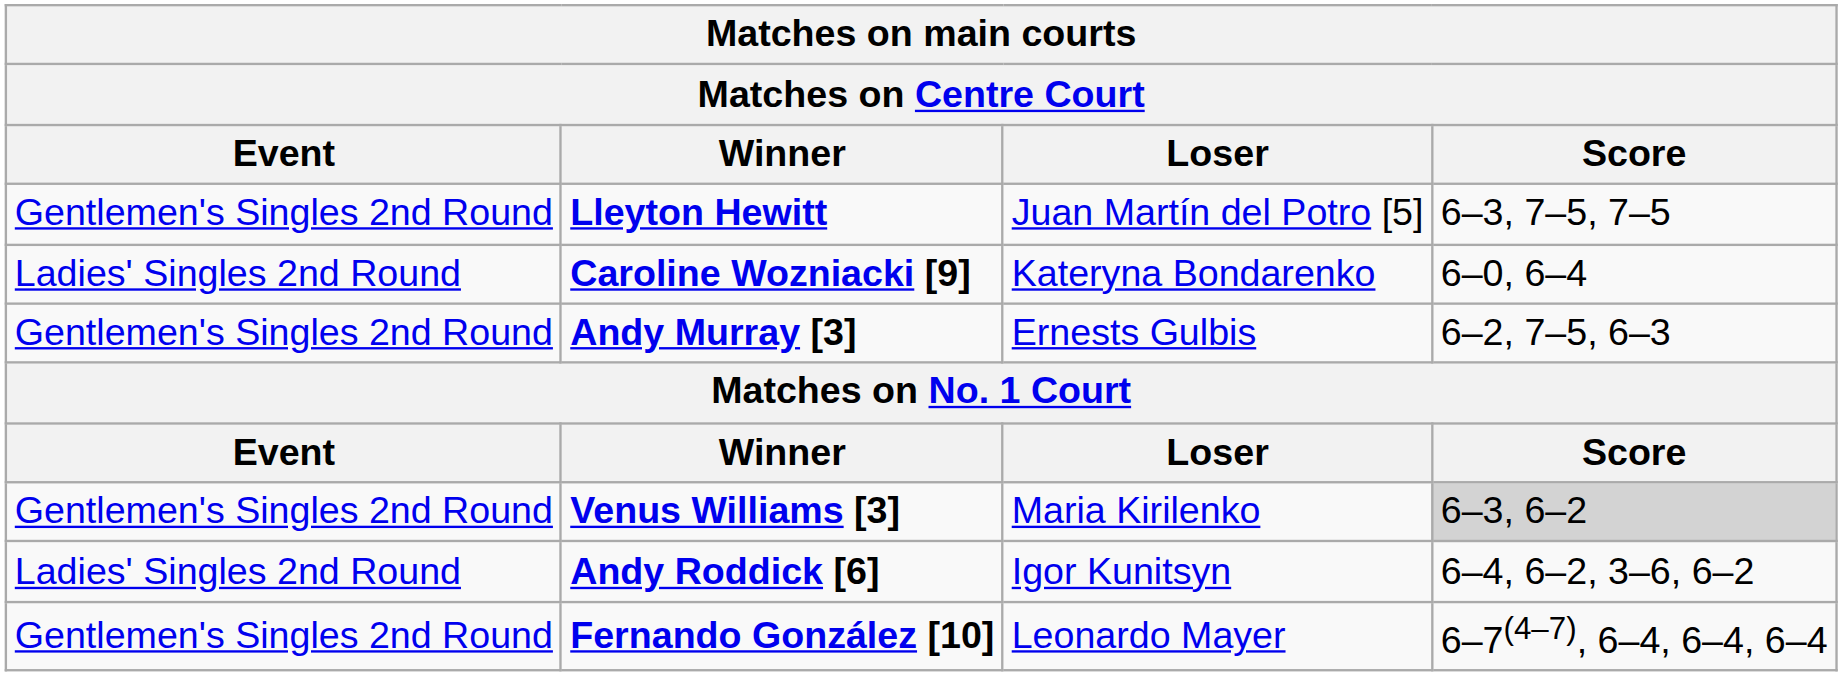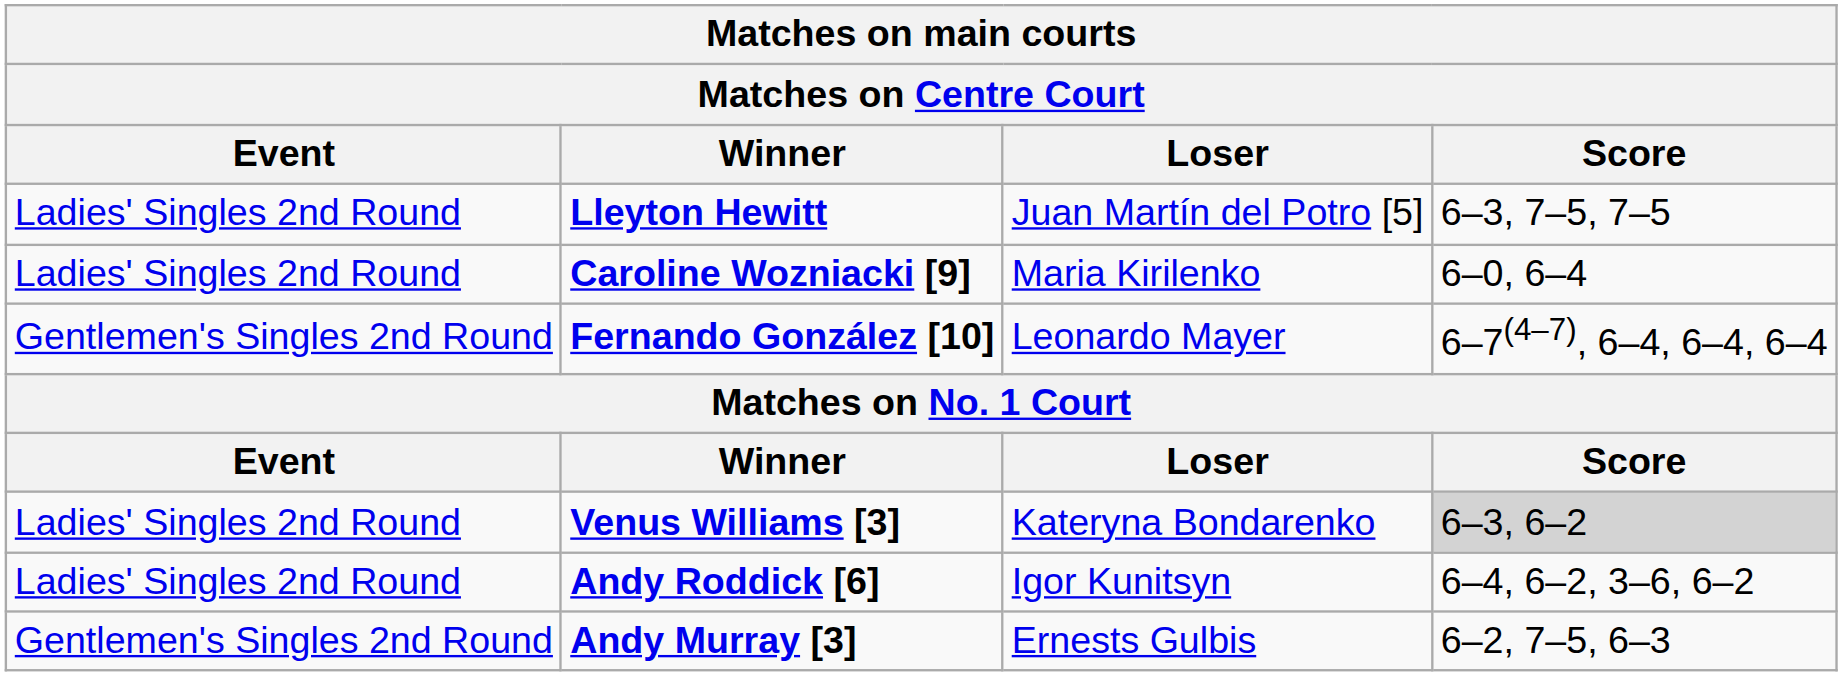Lleyton Hewitt | Event: Gentlemen's Singles 2nd Round -> Ladies' Singles 2nd Round
Caroline Wozniacki [9] | Loser: Kateryna Bondarenko -> Maria Kirilenko
rows swapped: Andy Murray [3] <-> Fernando González [10]
Venus Williams [3] | Event: Gentlemen's Singles 2nd Round -> Ladies' Singles 2nd Round
Venus Williams [3] | Loser: Maria Kirilenko -> Kateryna Bondarenko
